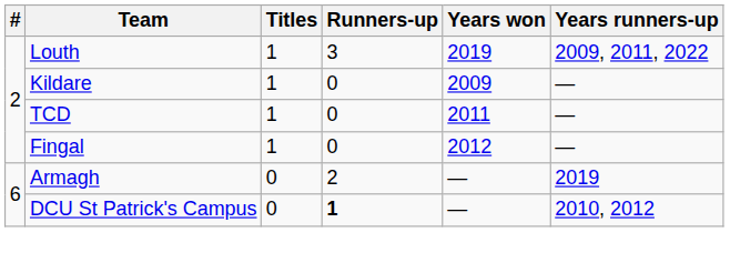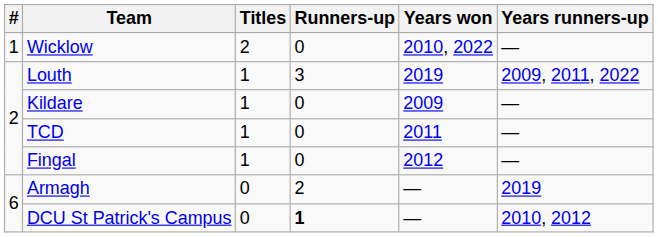+ row: 1 | Wicklow | 2 | 0 | 2010, 2022 | —
